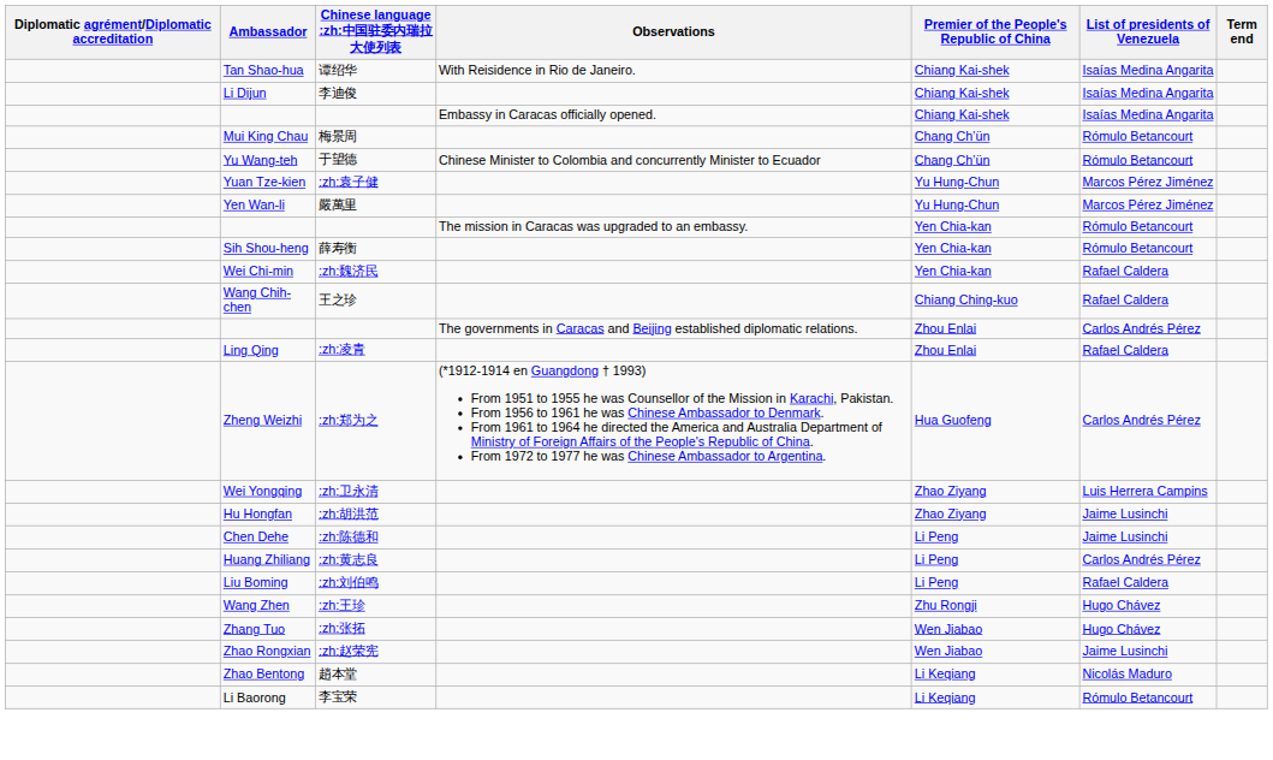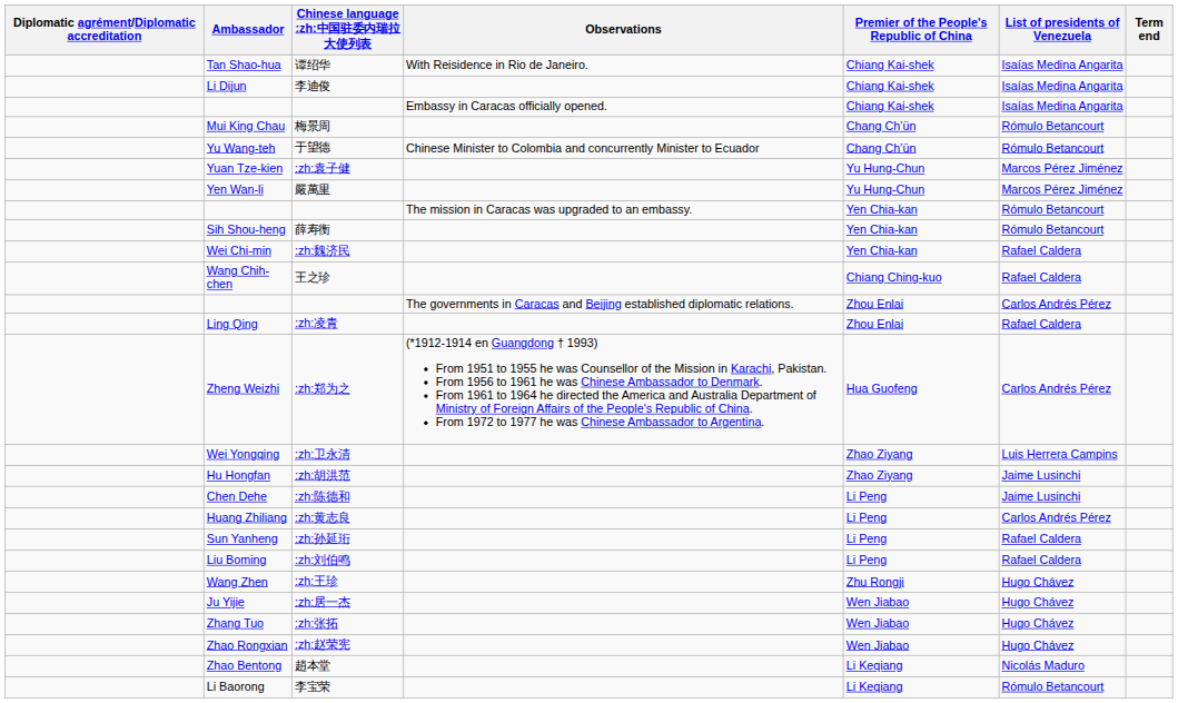+ row: Sun Yanheng | :zh:孙延珩 | Li Peng | Rafael Caldera
+ row: Ju Yijie | :zh:居一杰 | Wen Jiabao | Hugo Chávez
Zhao Rongxian | List of presidents of Venezuela: Jaime Lusinchi -> Hugo Chávez
